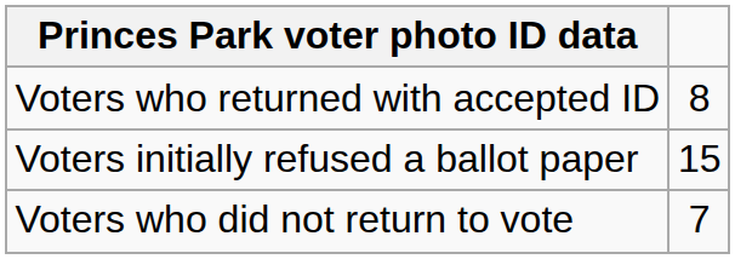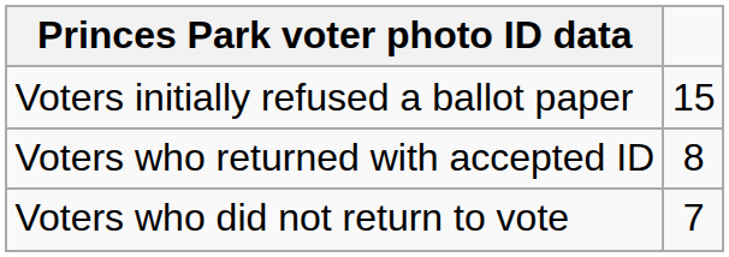rows swapped: Voters initially refused a ballot paper <-> Voters who returned with accepted ID
